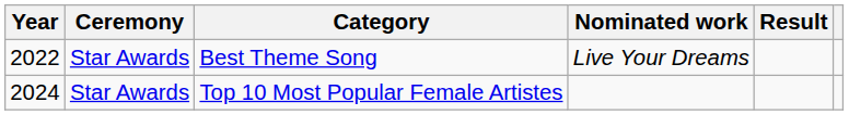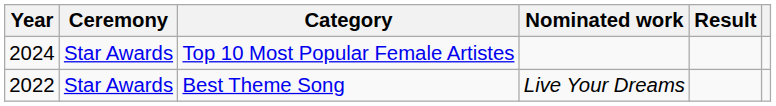rows swapped: Best Theme Song <-> Top 10 Most Popular Female Artistes
